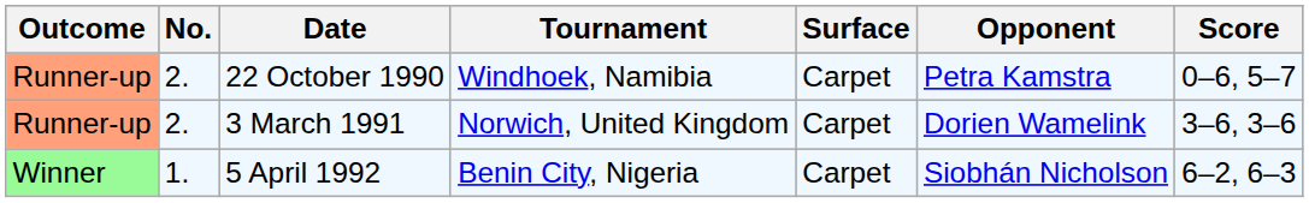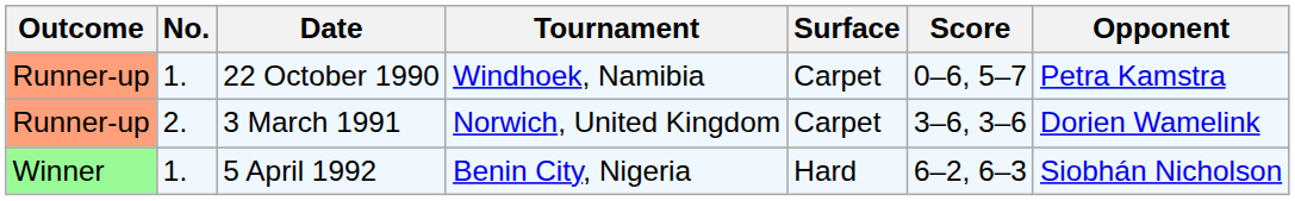columns swapped: Opponent <-> Score
22 October 1990 | No.: 2. -> 1.
5 April 1992 | Surface: Carpet -> Hard
